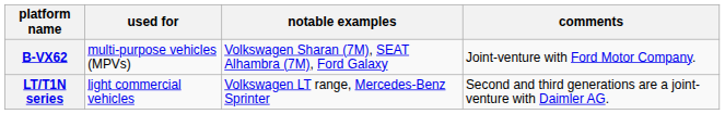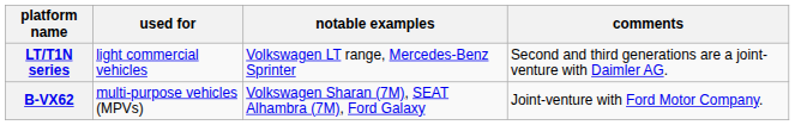rows swapped: B-VX62 <-> LT/T1N series
